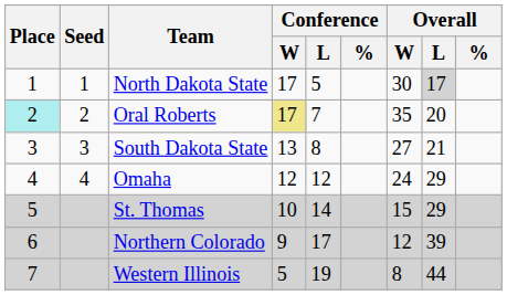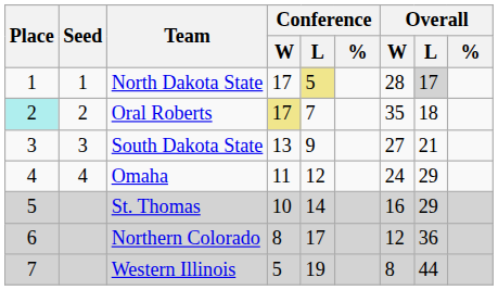North Dakota State | Conference / L: no background -> khaki background
North Dakota State | Overall / W: 30 -> 28
Oral Roberts | Overall / L: 20 -> 18
South Dakota State | Conference / L: 8 -> 9
Omaha | Conference / W: 12 -> 11
St. Thomas | Overall / W: 15 -> 16
Northern Colorado | Conference / W: 9 -> 8
Northern Colorado | Overall / L: 39 -> 36
